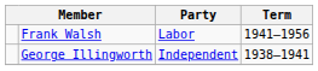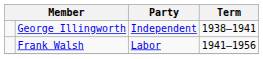rows swapped: George Illingworth <-> Frank Walsh
